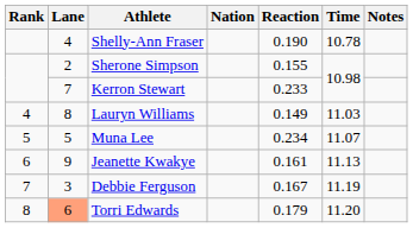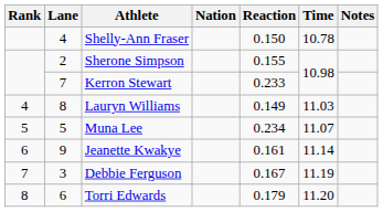Shelly-Ann Fraser | Reaction: 0.190 -> 0.150
Jeanette Kwakye | Time: 11.13 -> 11.14
Torri Edwards | Lane: lightsalmon background -> no background
